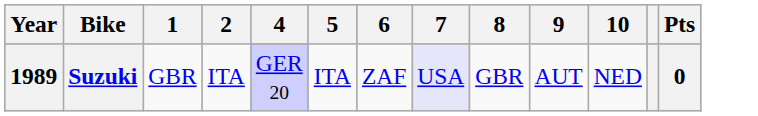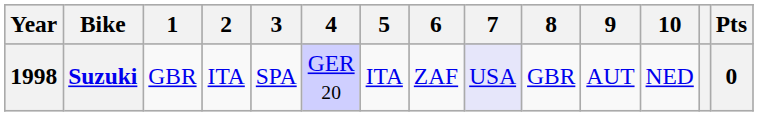+ column: 3 | SPA
Suzuki | Year: 1989 -> 1998
